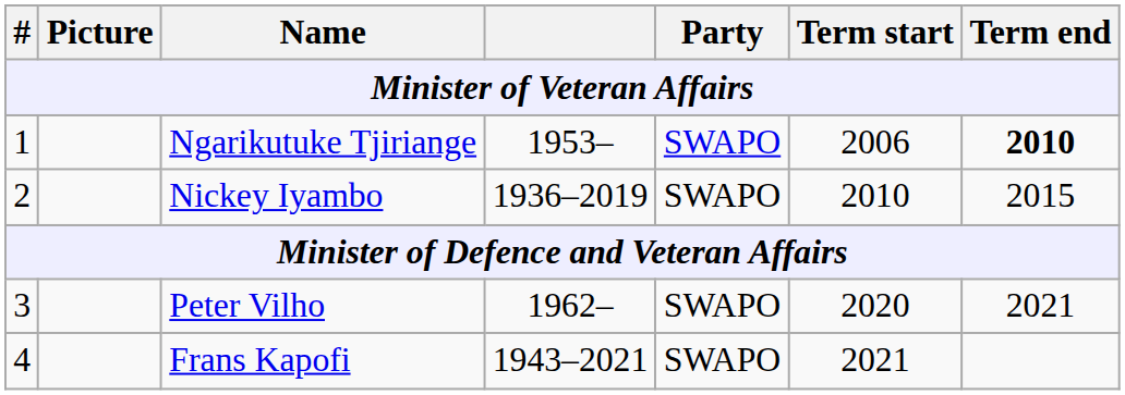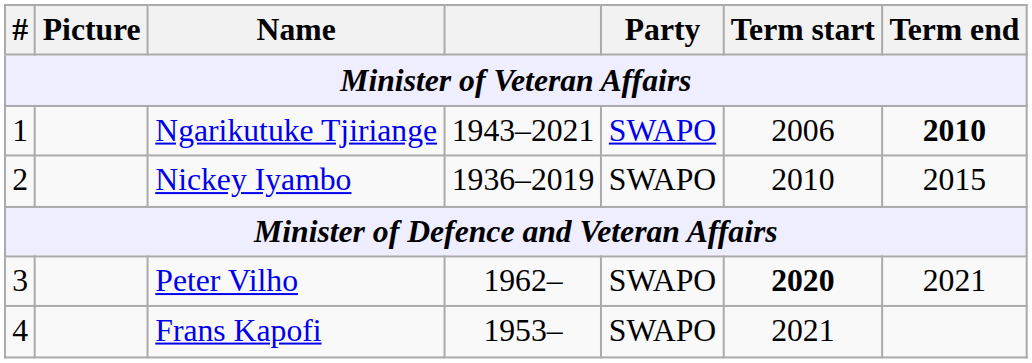Ngarikutuke Tjiriange | column 4: 1953– -> 1943–2021
Peter Vilho | Term start: normal -> bold
Frans Kapofi | column 4: 1943–2021 -> 1953–
